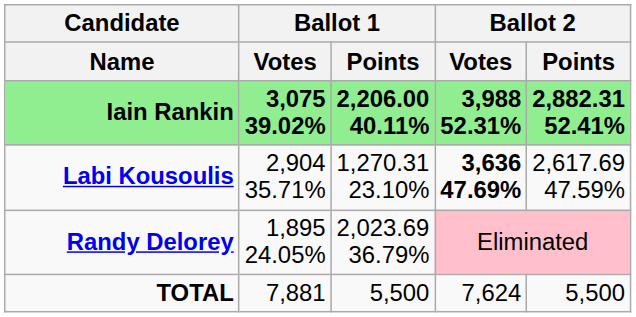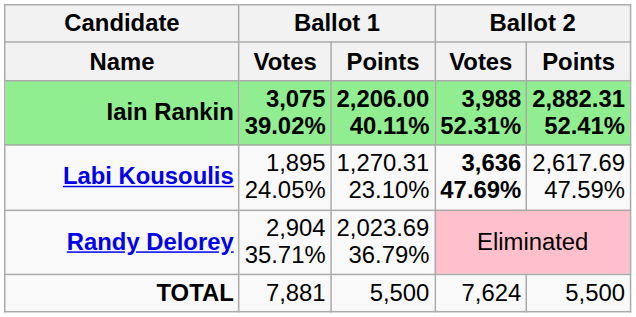Labi Kousoulis | Ballot 1 / Votes: 2,904 35.71% -> 1,895 24.05%
Randy Delorey | Ballot 1 / Votes: 1,895 24.05% -> 2,904 35.71%
